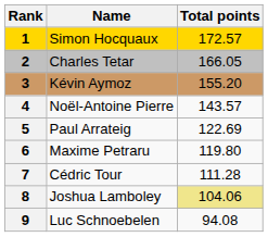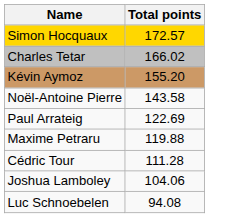- column: Rank | 1 | 2 | 3 | 4 | 5 | 6 | 7 | 8 | 9
Charles Tetar | Total points: 166.05 -> 166.02
Noël-Antoine Pierre | Total points: 143.57 -> 143.58
Maxime Petraru | Total points: 119.80 -> 119.88
Joshua Lamboley | Total points: khaki background -> no background
